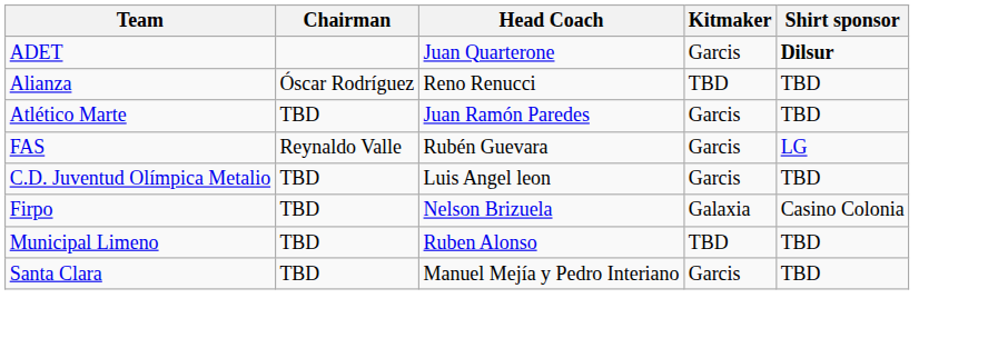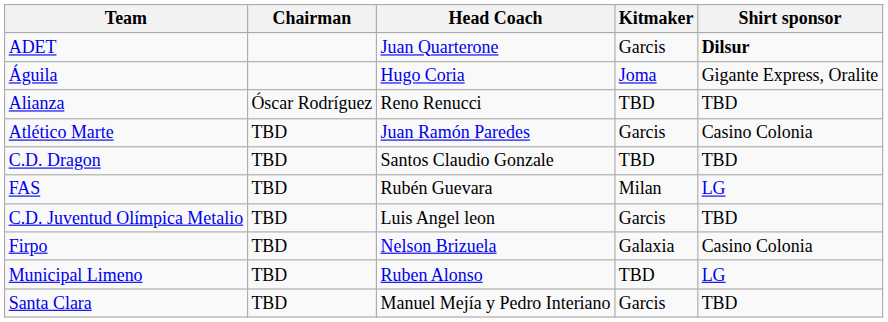+ row: Águila | Hugo Coria | Joma | Gigante Express, Oralite
Atlético Marte | Shirt sponsor: TBD -> Casino Colonia
+ row: C.D. Dragon | TBD | Santos Claudio Gonzale | TBD | TBD
FAS | Chairman: Reynaldo Valle -> TBD
FAS | Kitmaker: Garcis -> Milan
Municipal Limeno | Shirt sponsor: TBD -> LG
